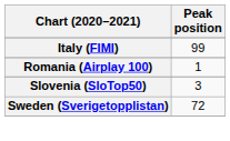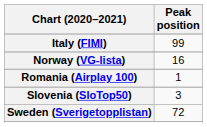+ row: Norway (VG-lista) | 16
